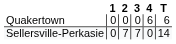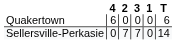columns swapped: 1 <-> 4
